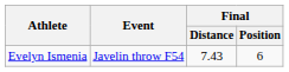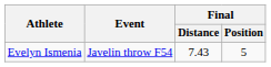Evelyn Ismenia | Final / Position: 6 -> 5
